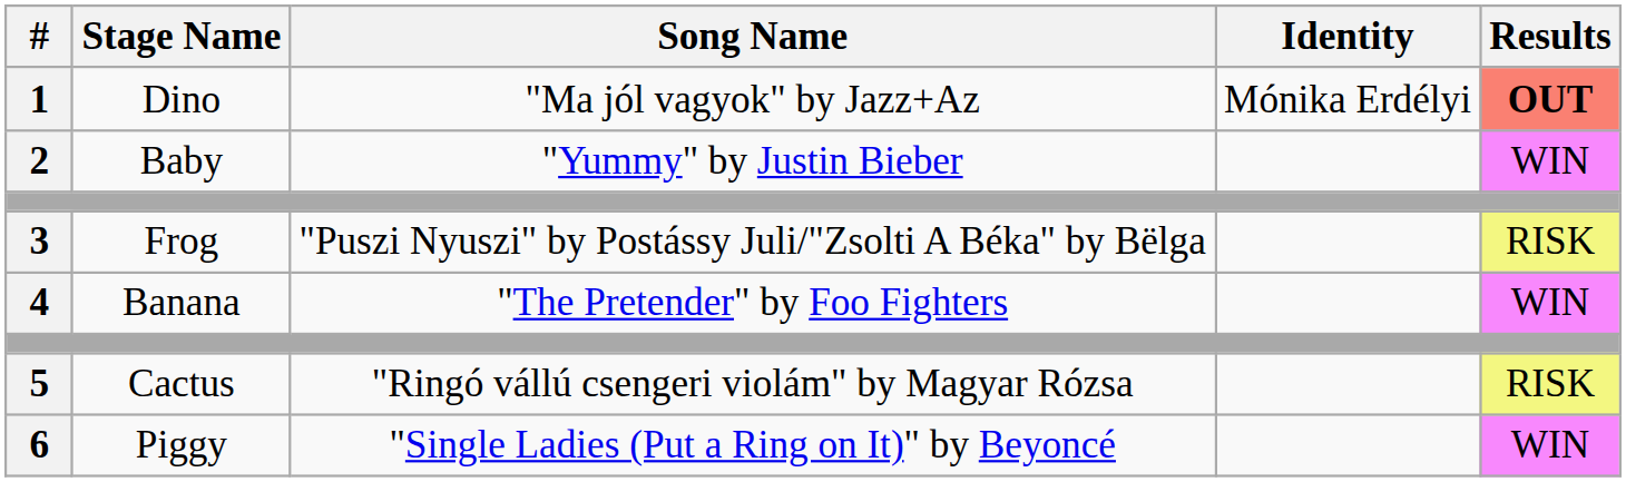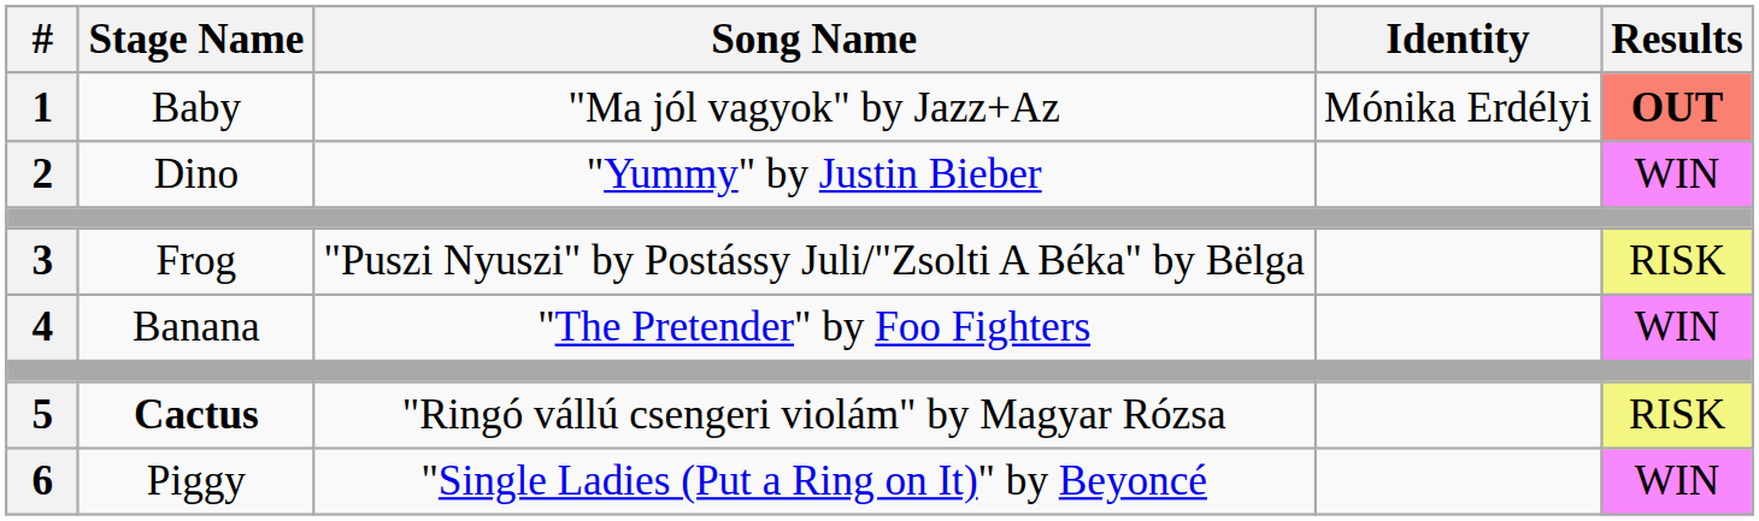1 | Stage Name: Dino -> Baby
2 | Stage Name: Baby -> Dino
5 | Stage Name: normal -> bold
